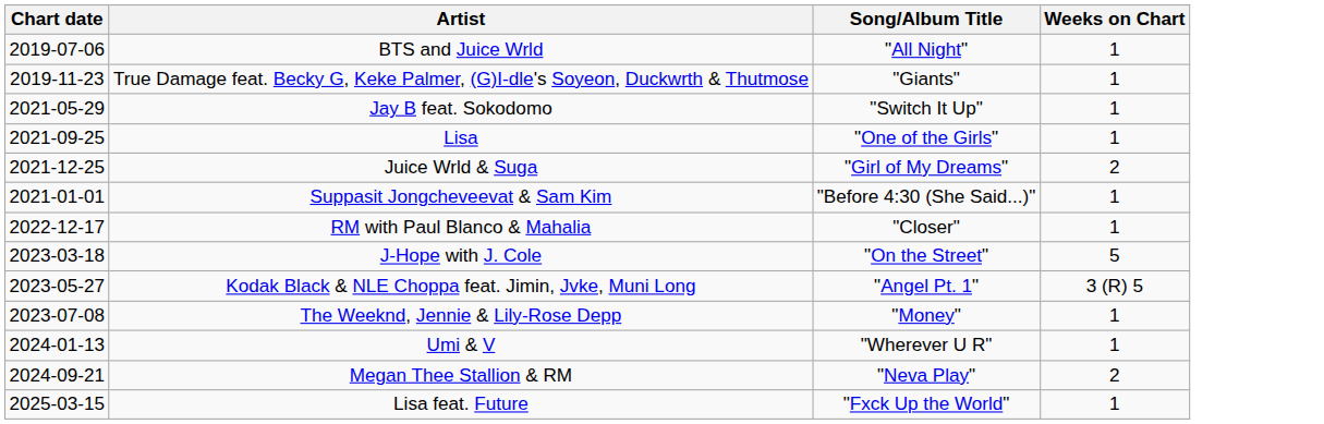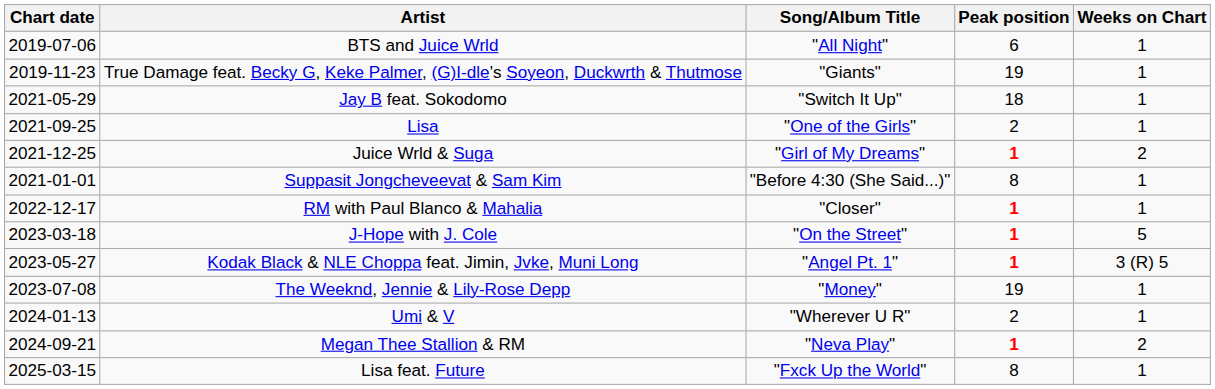+ column: Peak position | 6 | 19 | 18 | 2 | 1 | 8 | 1 | 1 | 1 | 19 | 2 | 1 | 8
